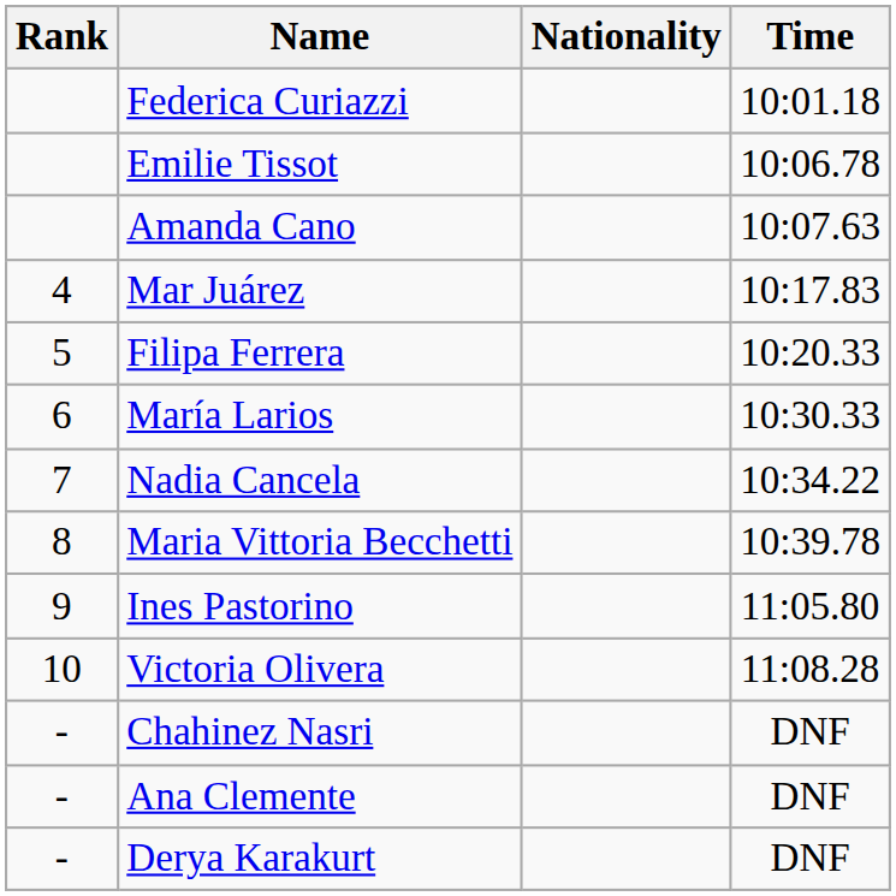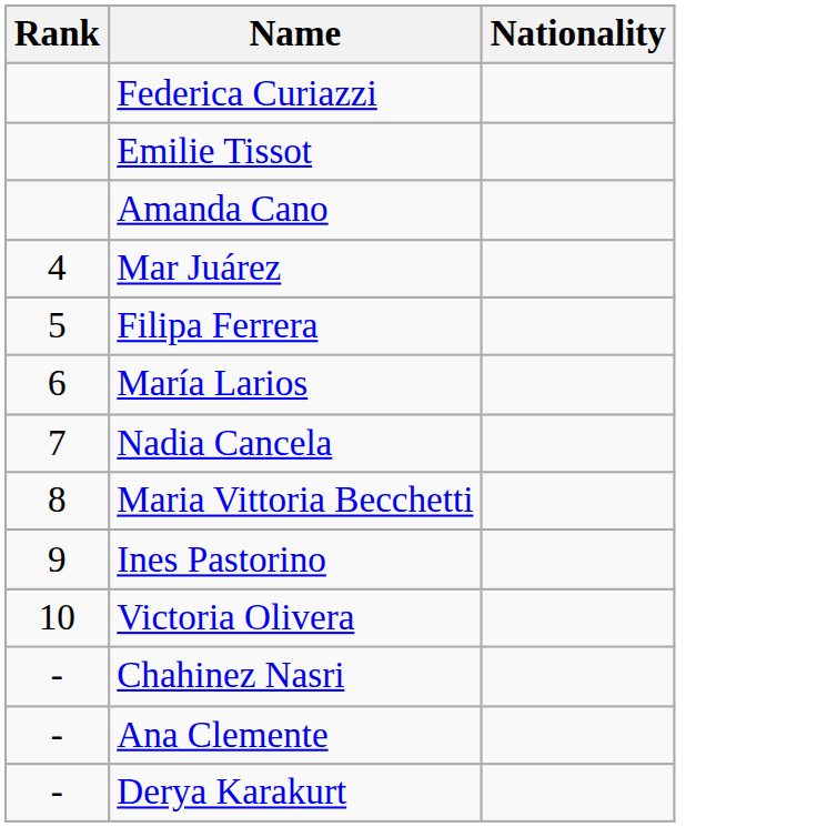- column: Time | 10:01.18 | 10:06.78 | 10:07.63 | 10:17.83 | 10:20.33 | 10:30.33 | 10:34.22 | 10:39.78 | 11:05.80 | 11:08.28 | DNF | DNF | DNF
